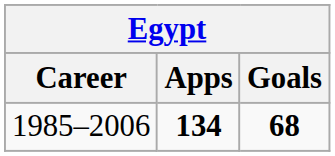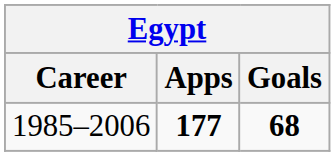1985–2006 | Apps: 134 -> 177
